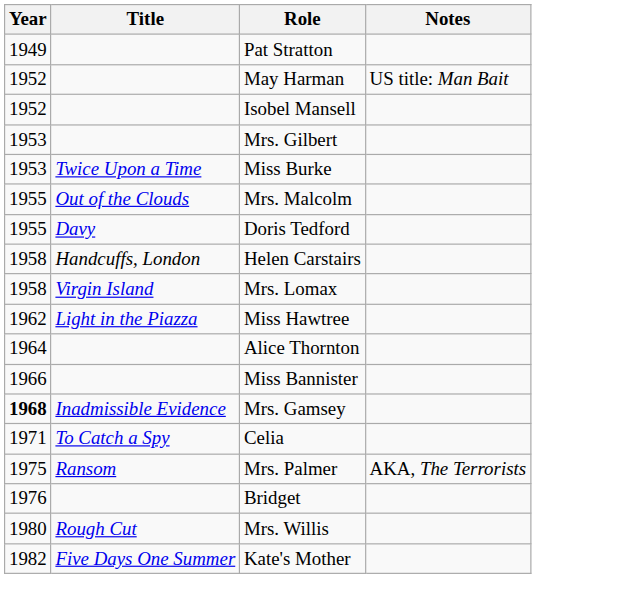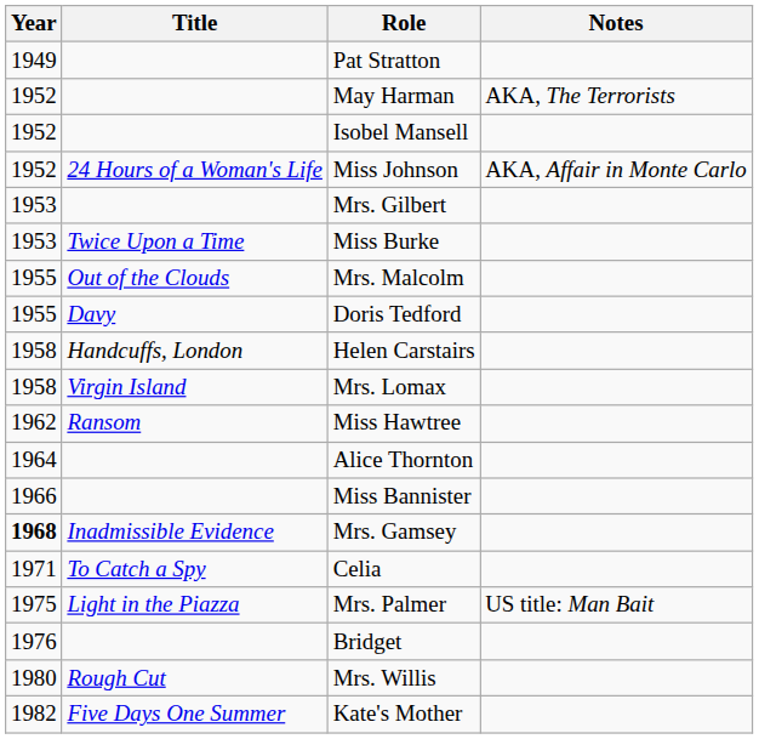May Harman | Notes: US title: Man Bait -> AKA, The Terrorists
+ row: 1952 | 24 Hours of a Woman's Life | Miss Johnson | AKA, Affair in Monte Carlo
Miss Hawtree | Title: Light in the Piazza -> Ransom
Mrs. Palmer | Title: Ransom -> Light in the Piazza
Mrs. Palmer | Notes: AKA, The Terrorists -> US title: Man Bait
